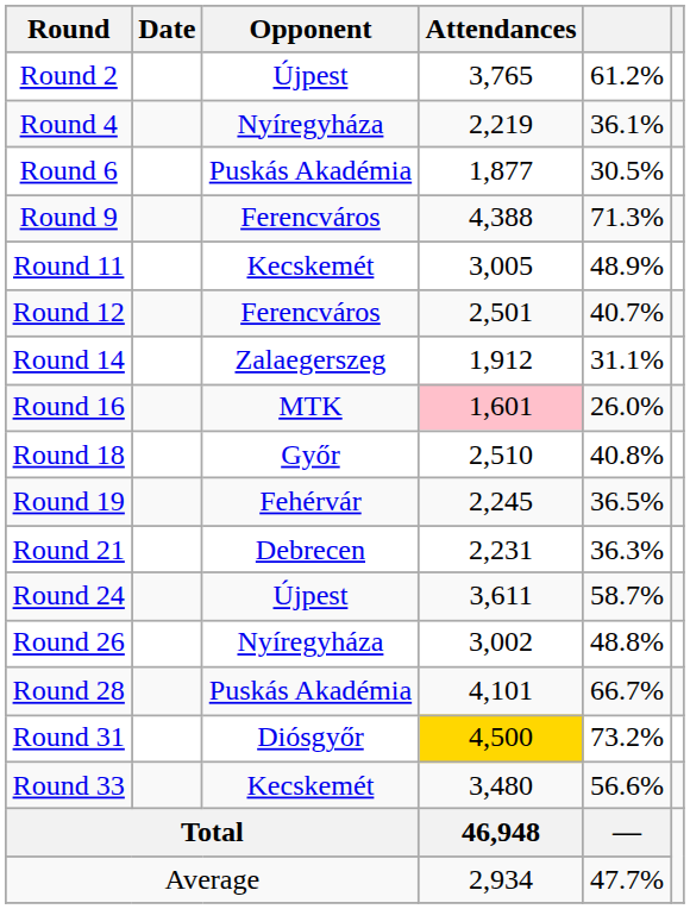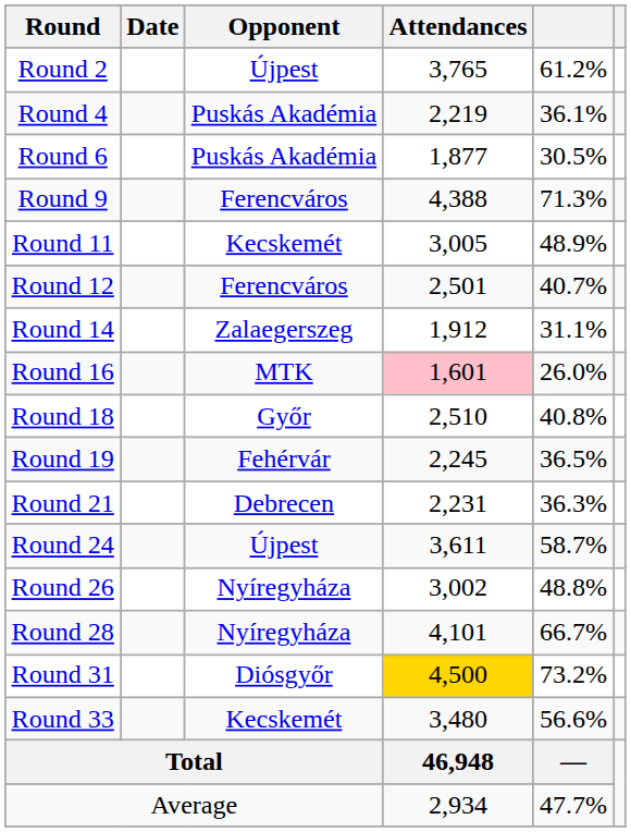Round 4 | Opponent: Nyíregyháza -> Puskás Akadémia
Round 28 | Opponent: Puskás Akadémia -> Nyíregyháza
